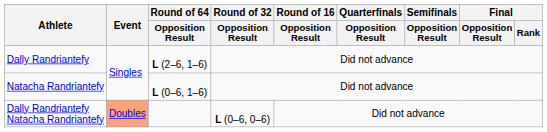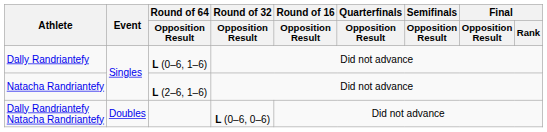Dally Randriantefy | Round of 64 / Opposition Result: L (2–6, 1–6) -> L (0–6, 1–6)
Natacha Randriantefy | Round of 64 / Opposition Result: L (0–6, 1–6) -> L (2–6, 1–6)
Dally Randriantefy Natacha Randriantefy | Event: lightsalmon background -> no background
